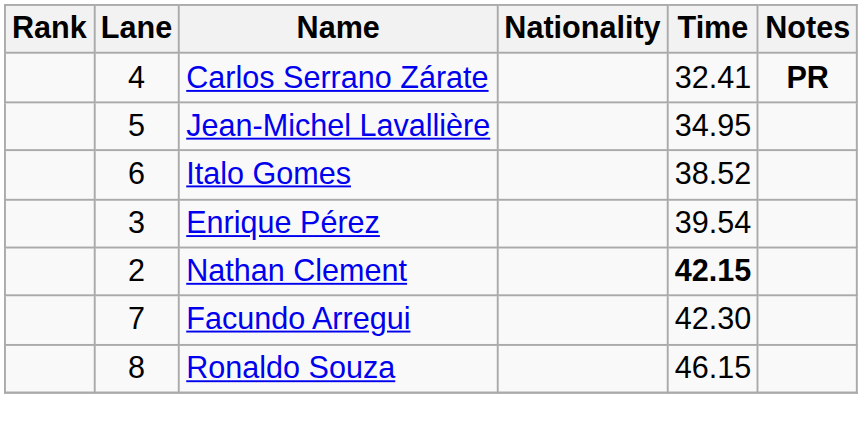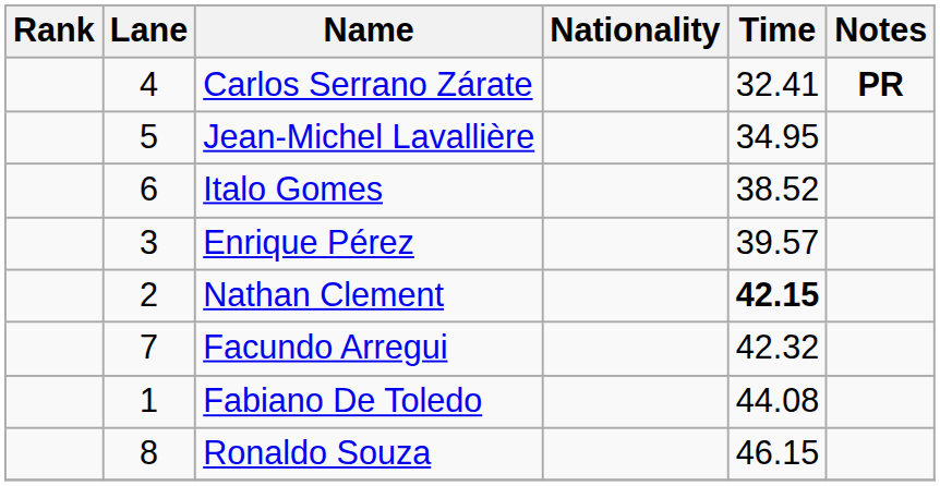Enrique Pérez | Time: 39.54 -> 39.57
Facundo Arregui | Time: 42.30 -> 42.32
+ row: 1 | Fabiano De Toledo | 44.08
